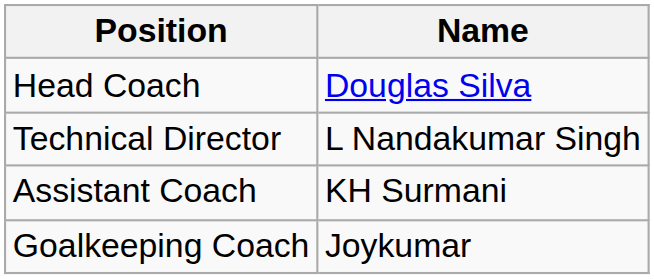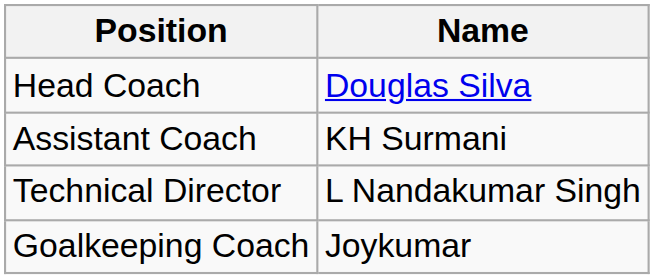rows swapped: Technical Director <-> Assistant Coach
